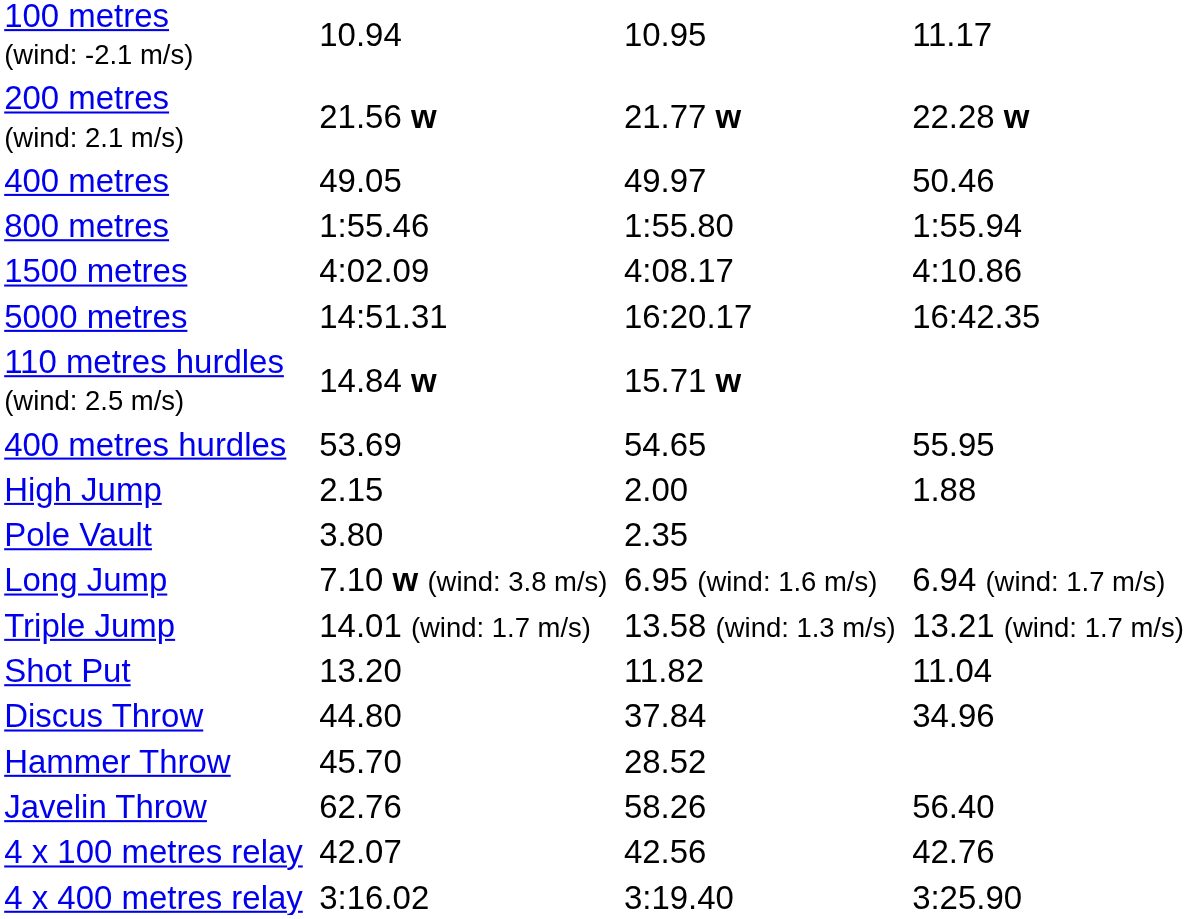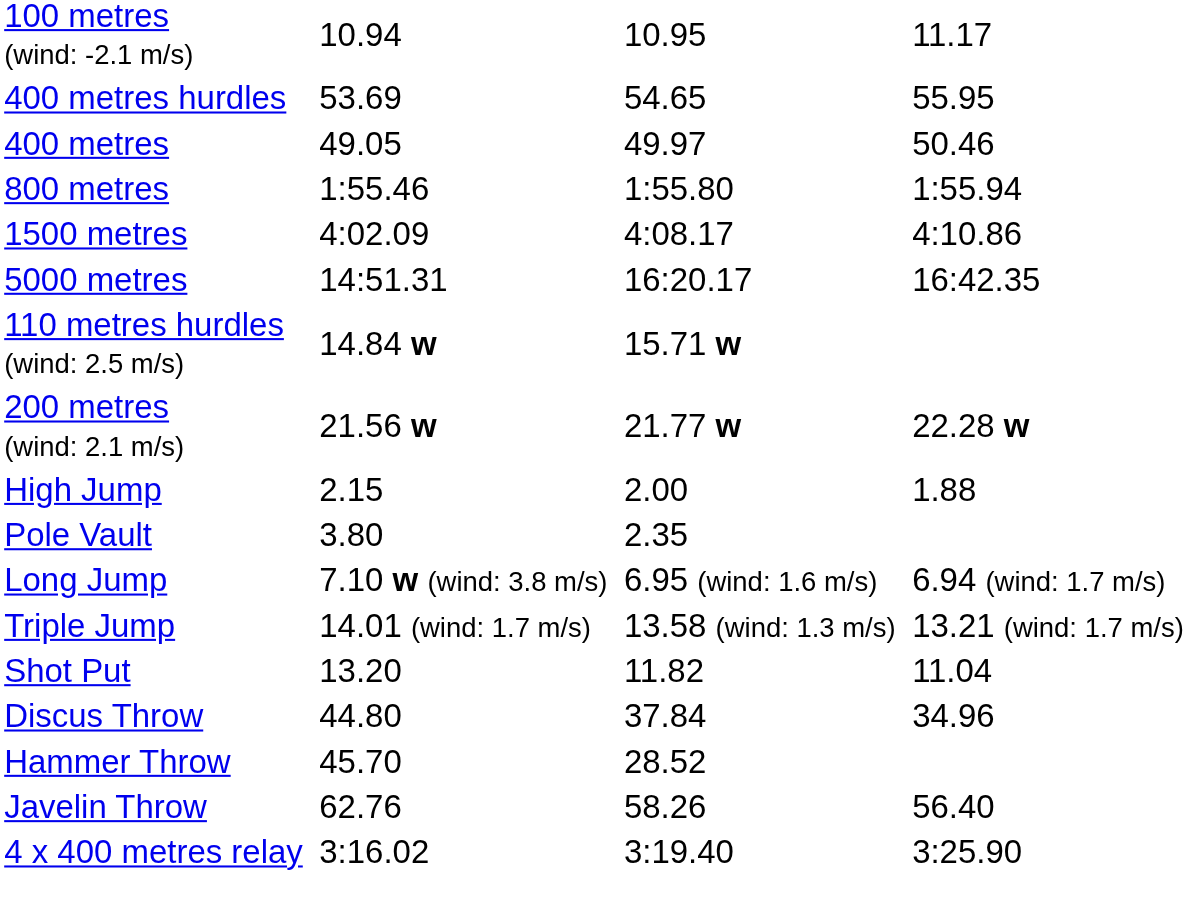rows swapped: 200 metres (wind: 2.1 m/s) <-> 400 metres hurdles
- row: 4 x 100 metres relay | 42.07 | 42.56 | 42.76
